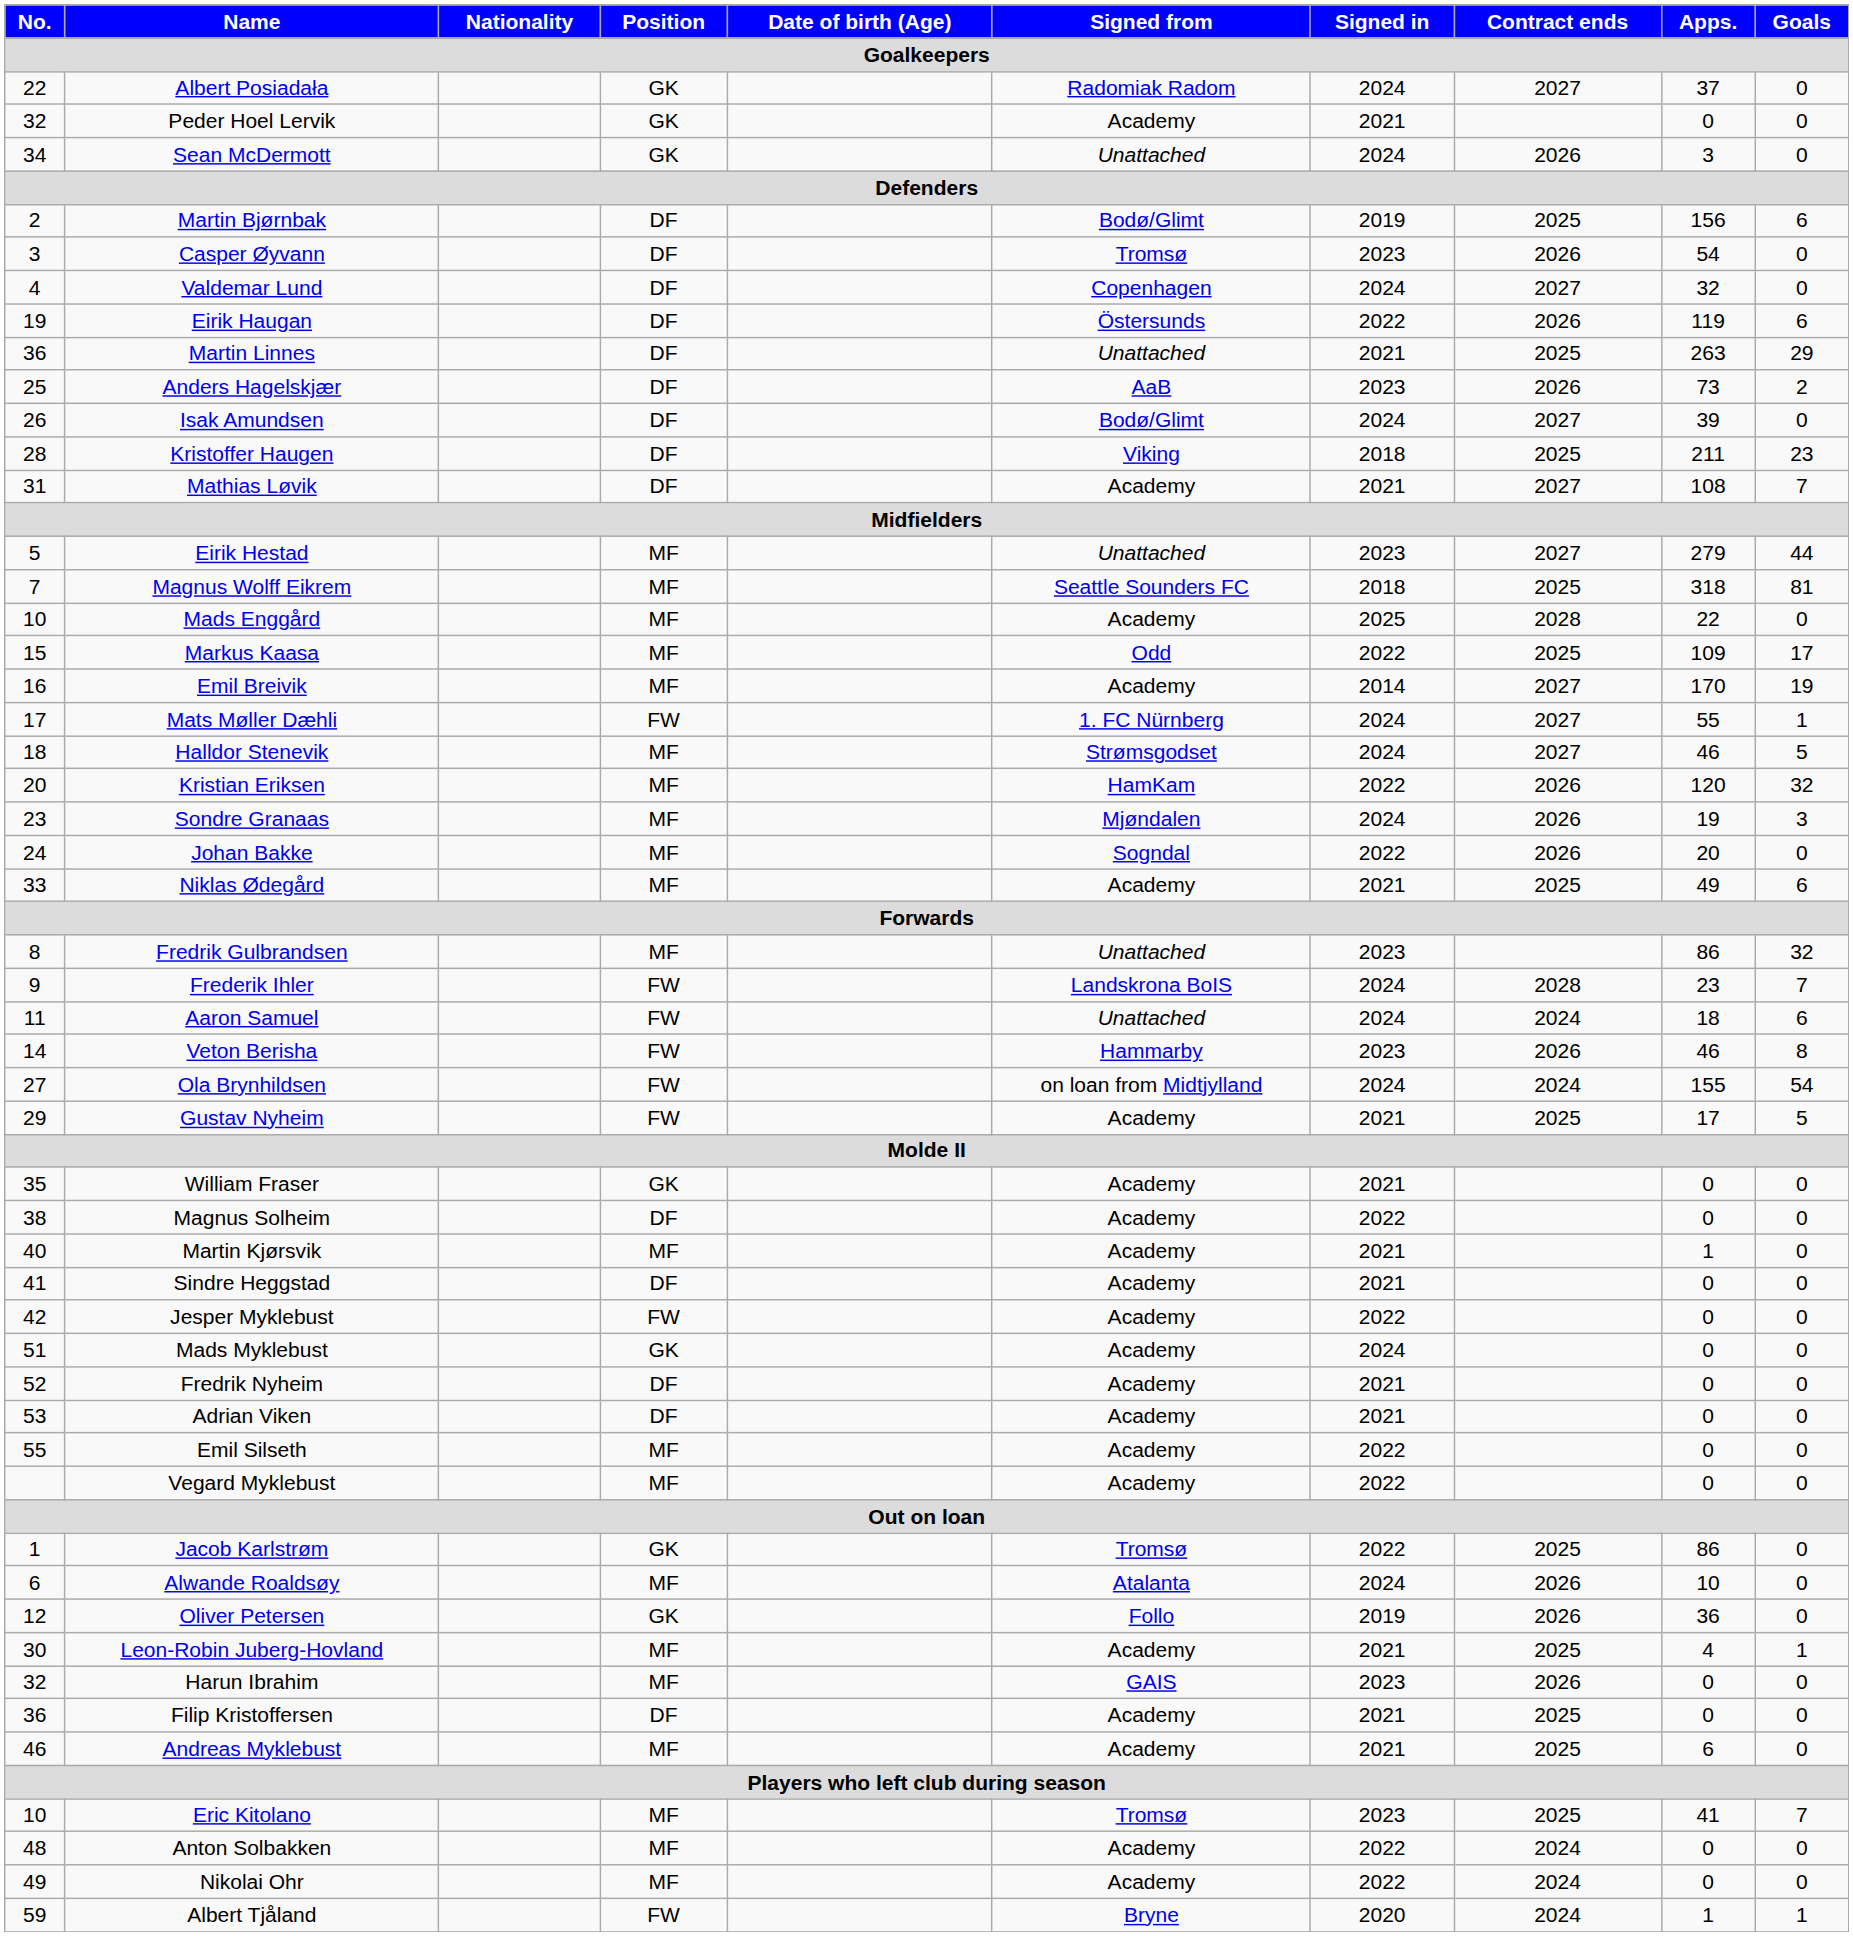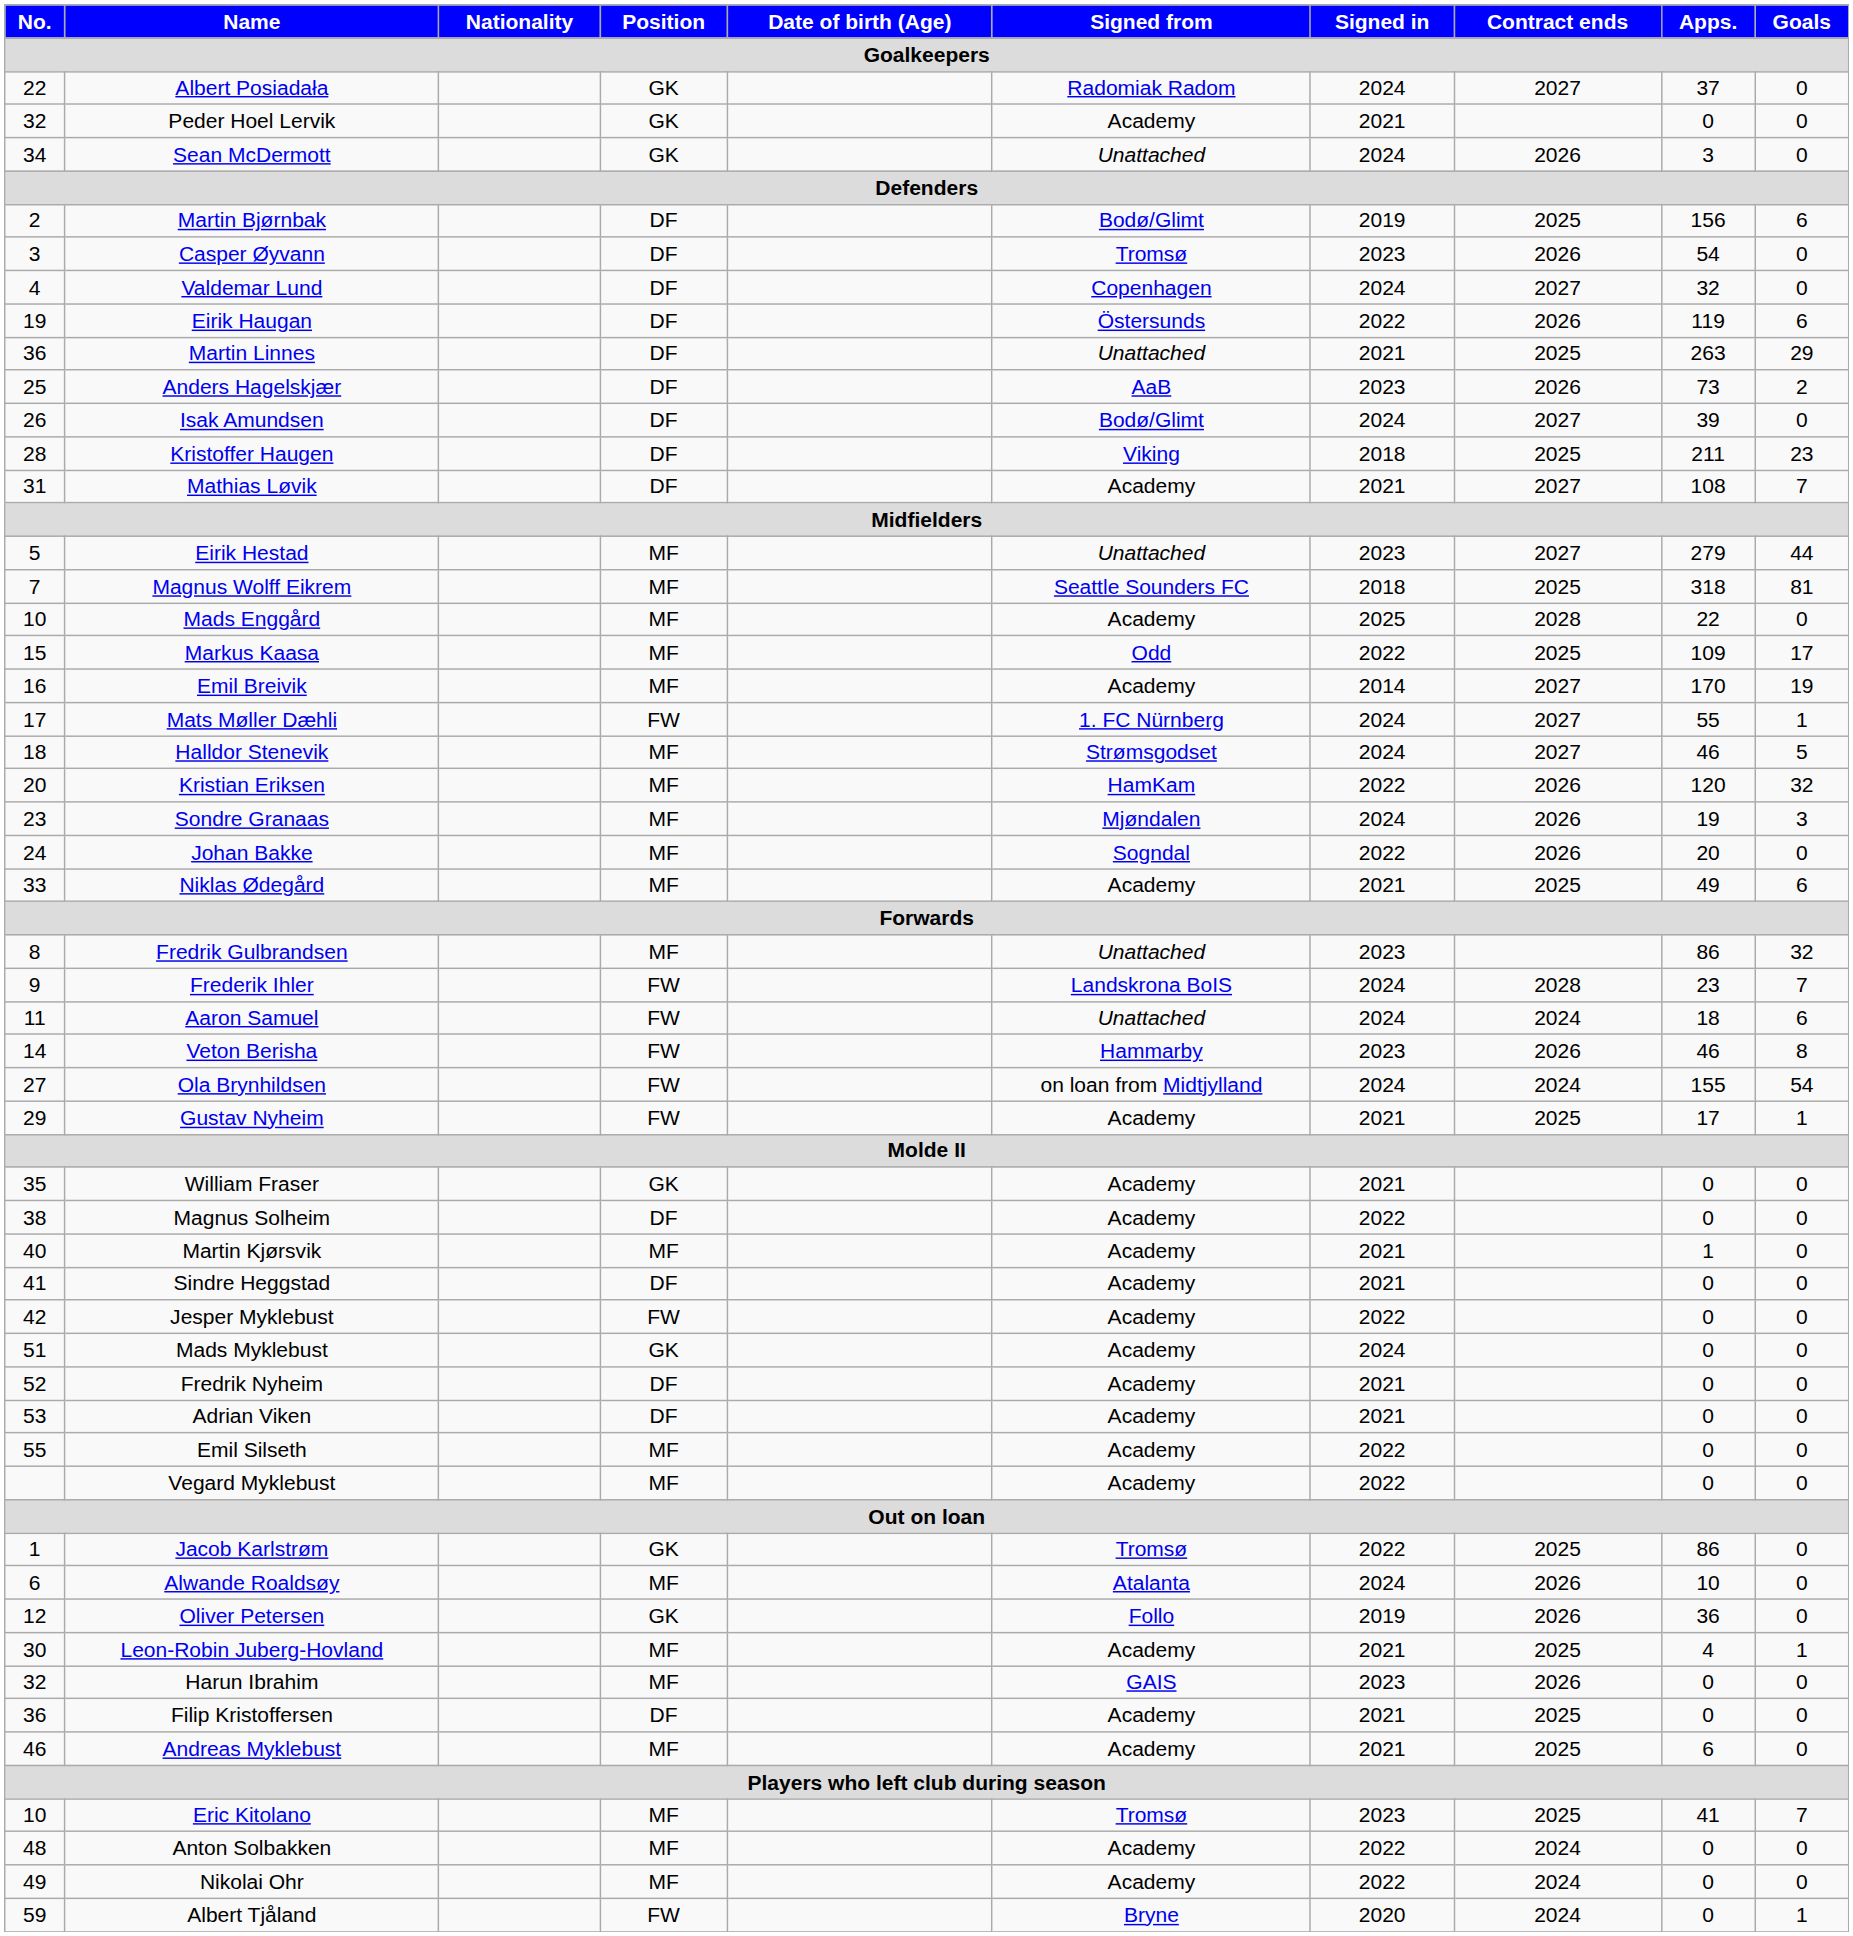Gustav Nyheim | Goals: 5 -> 1
Albert Tjåland | Apps.: 1 -> 0
